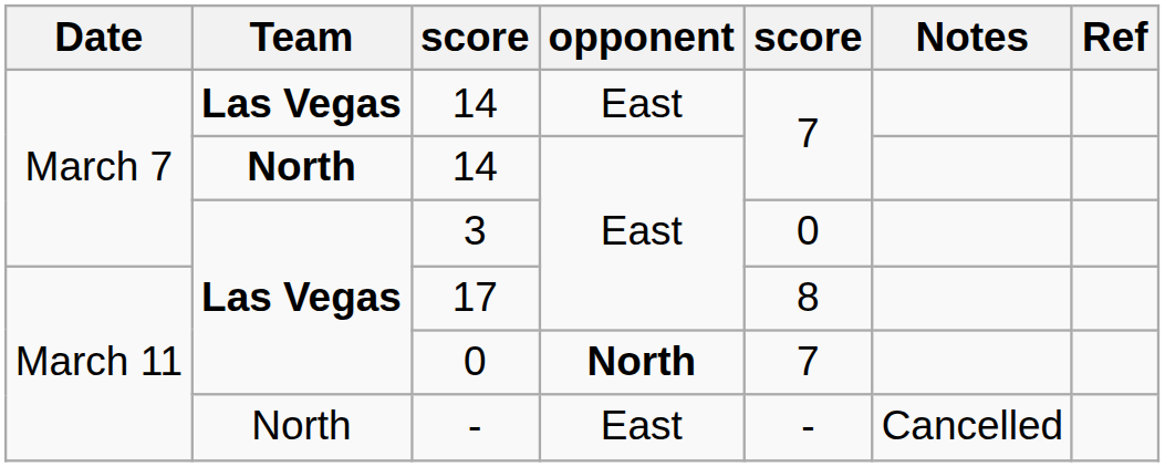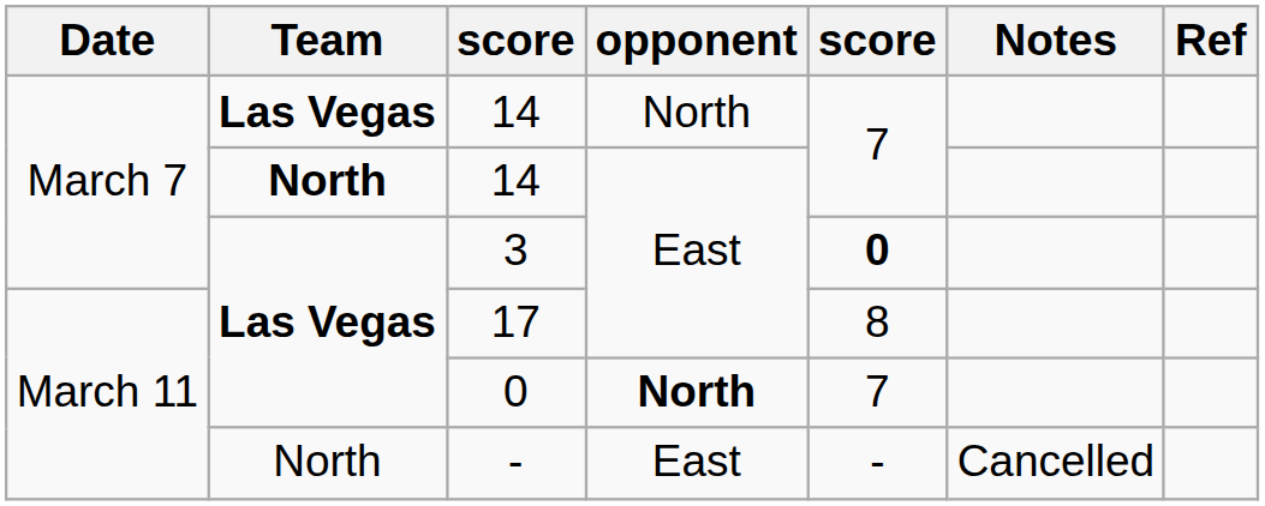Las Vegas / 14 | opponent: East -> North
3 | column 5: normal -> bold
